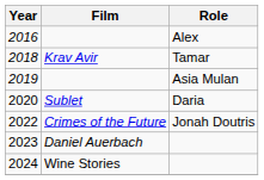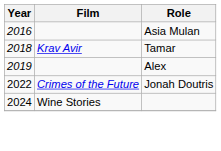2016 | Role: Alex -> Asia Mulan
2019 | Role: Asia Mulan -> Alex
- row: 2020 | Sublet | Daria
- row: 2023 | Daniel Auerbach
